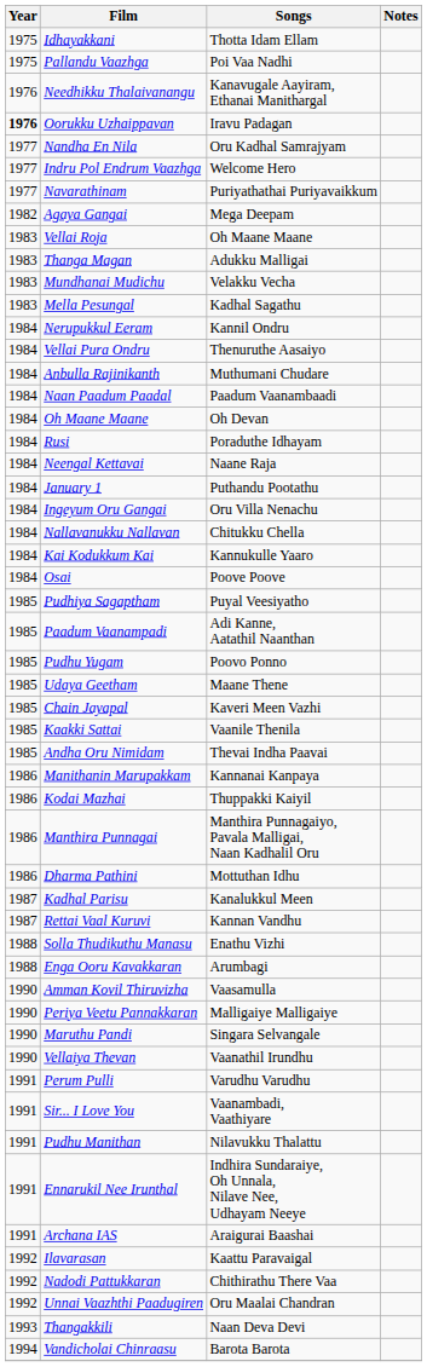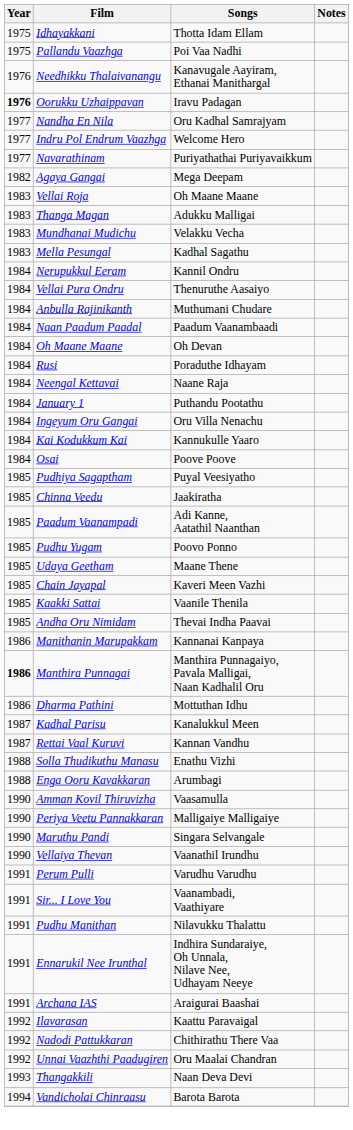- row: 1984 | Nallavanukku Nallavan | Chitukku Chella
+ row: 1985 | Chinna Veedu | Jaakiratha
- row: 1986 | Kodai Mazhai | Thuppakki Kaiyil
Manthira Punnagai | Year: normal -> bold
